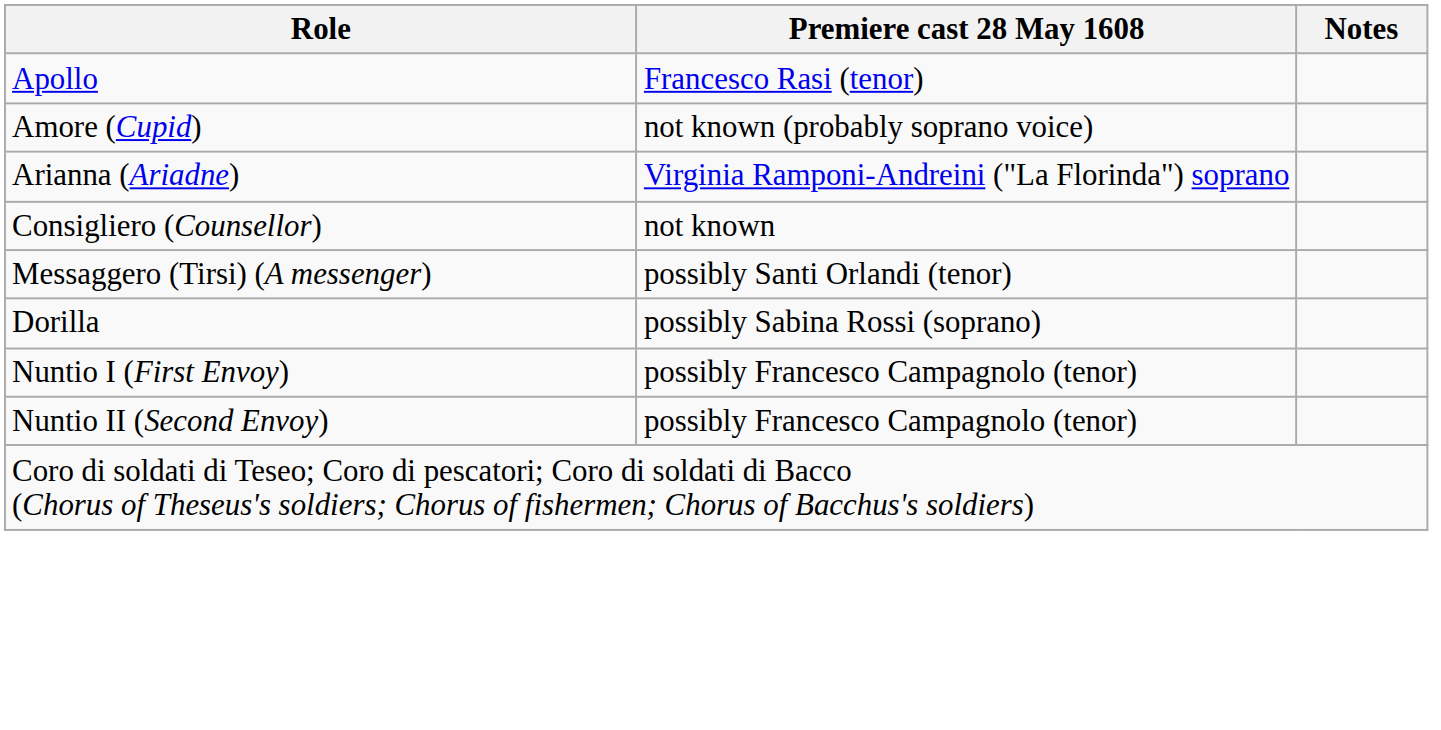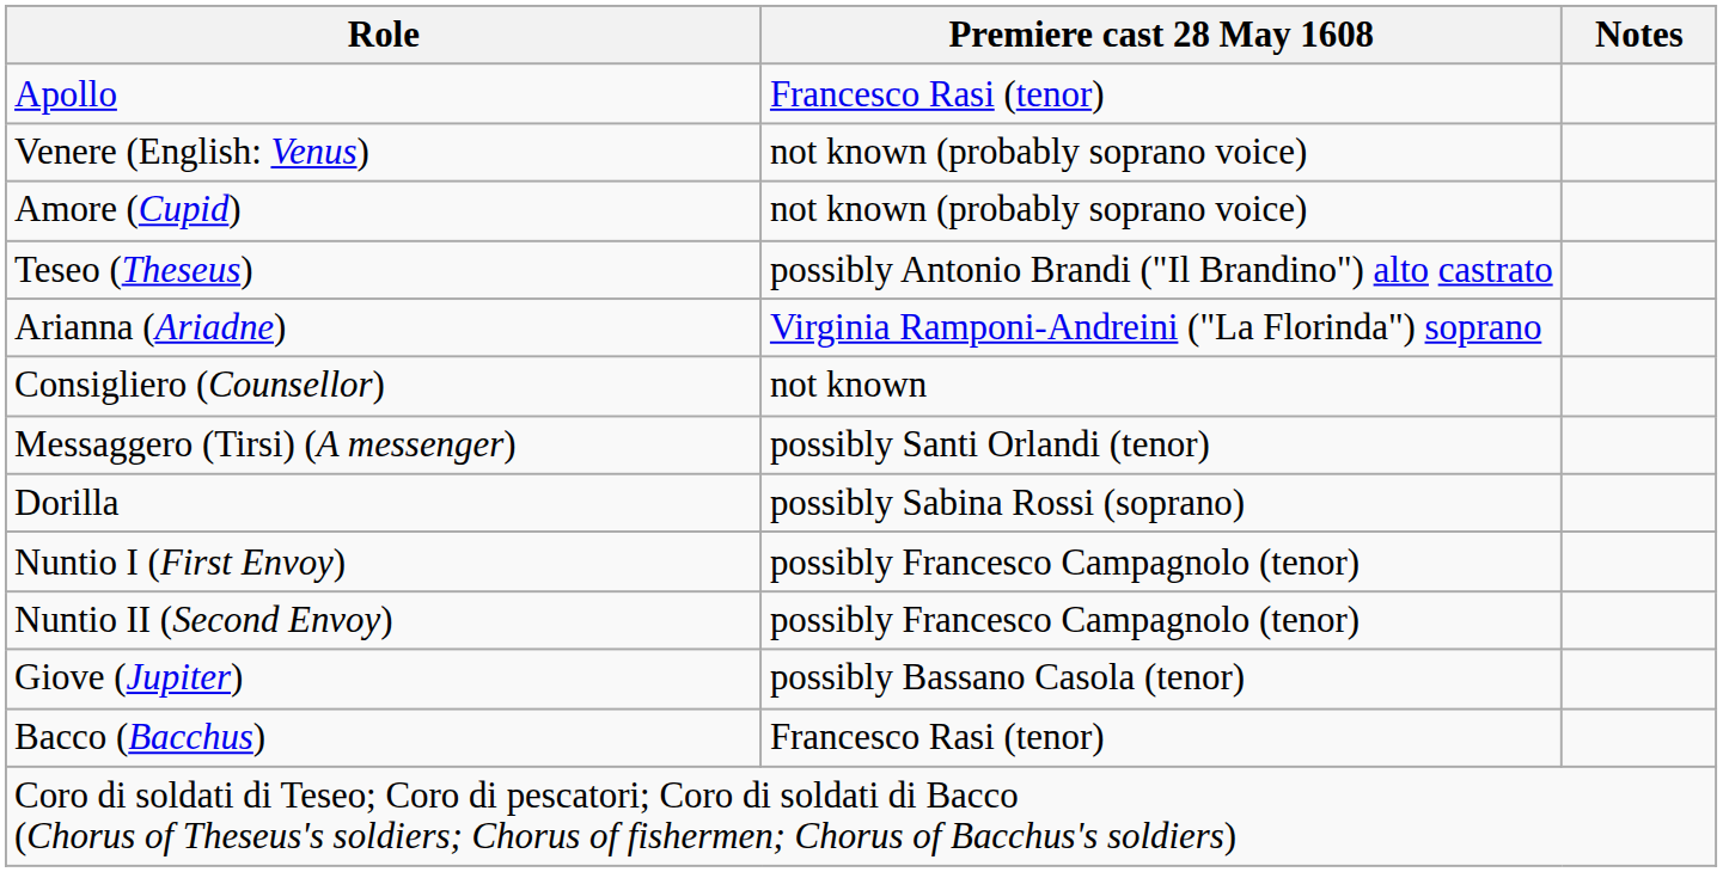+ row: Venere (English: Venus) | not known (probably soprano voice)
+ row: Teseo (Theseus) | possibly Antonio Brandi ("Il Brandino") alto castrato
+ row: Giove (Jupiter) | possibly Bassano Casola (tenor)
+ row: Bacco (Bacchus) | Francesco Rasi (tenor)
